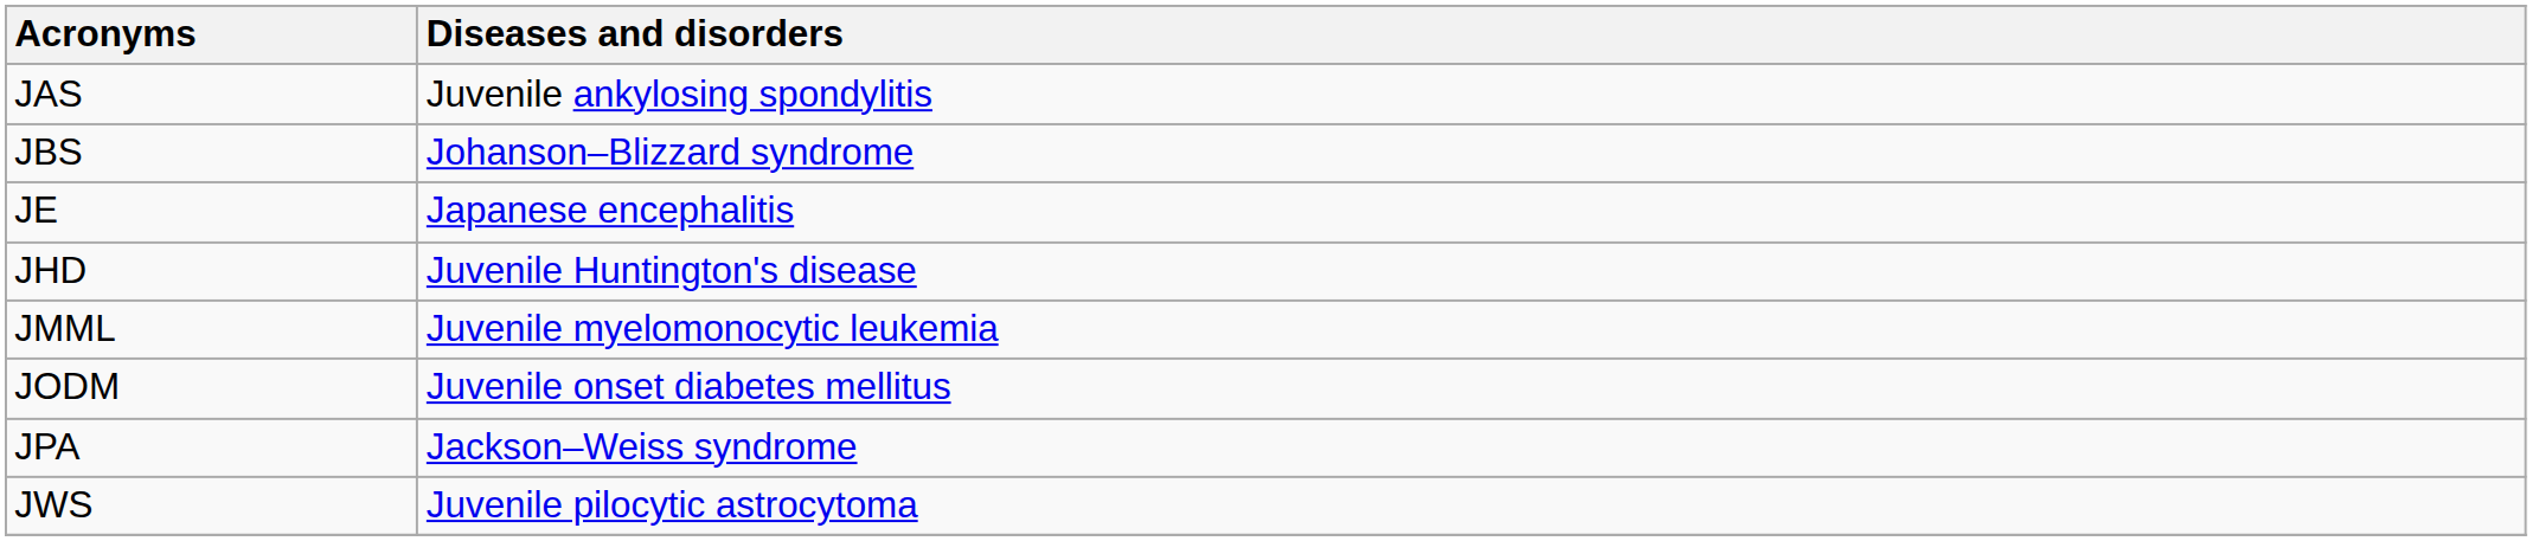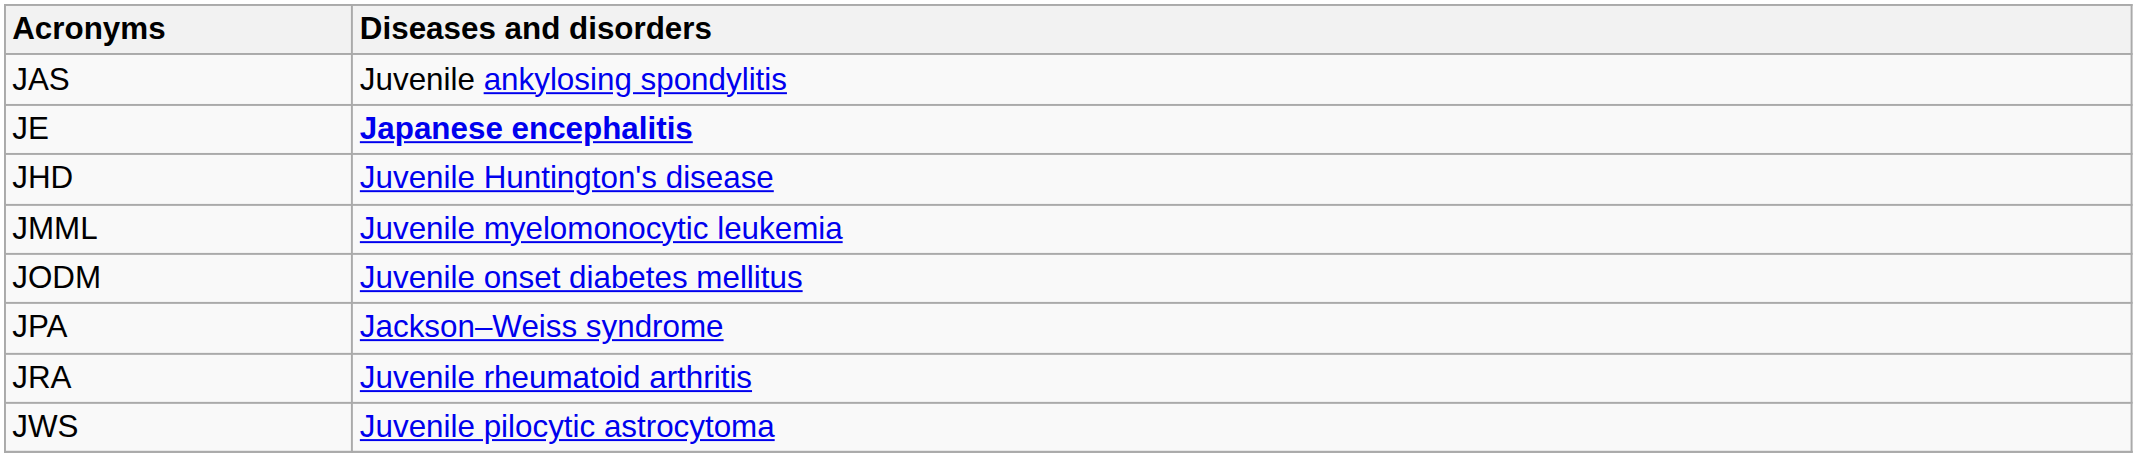- row: JBS | Johanson–Blizzard syndrome
JE | Diseases and disorders: normal -> bold
+ row: JRA | Juvenile rheumatoid arthritis
